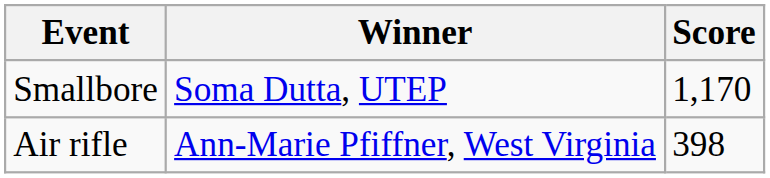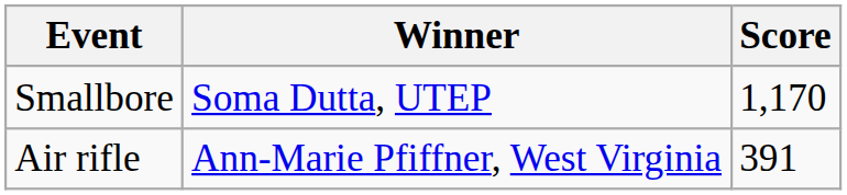Air rifle | Score: 398 -> 391
